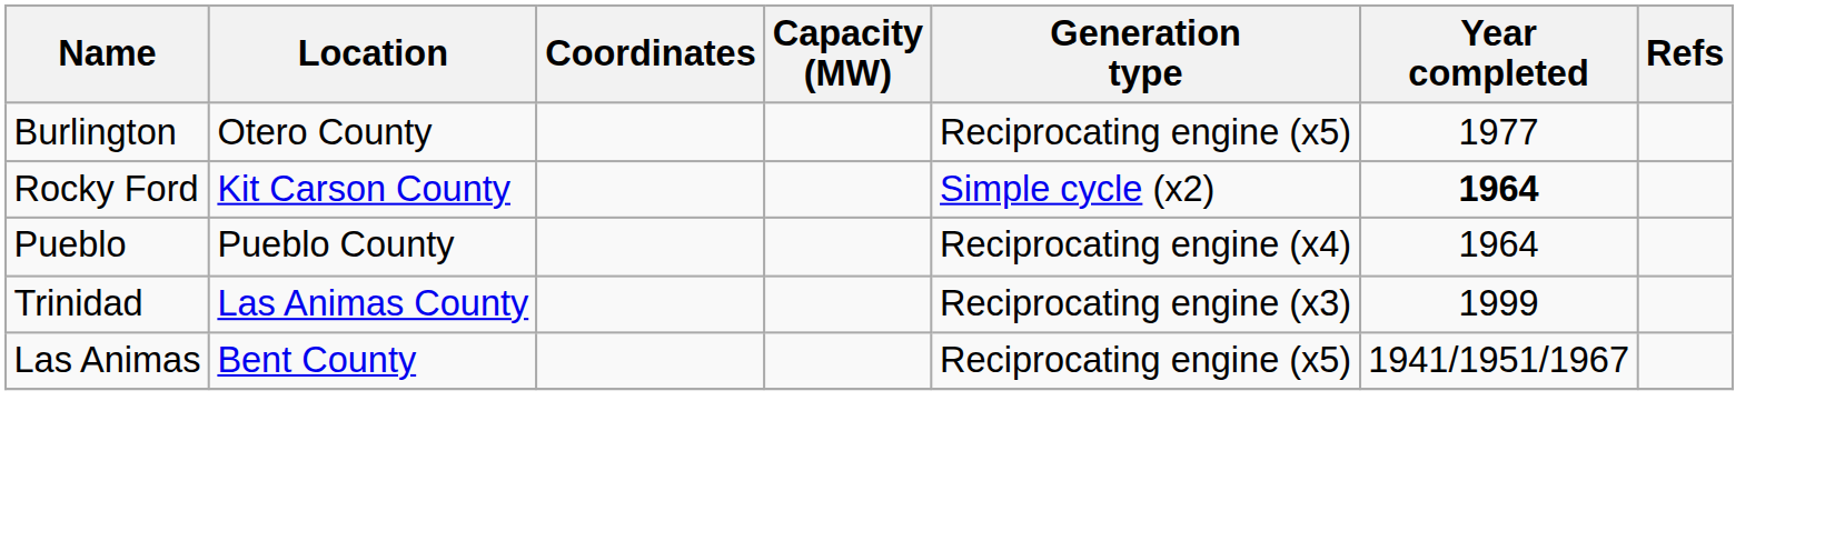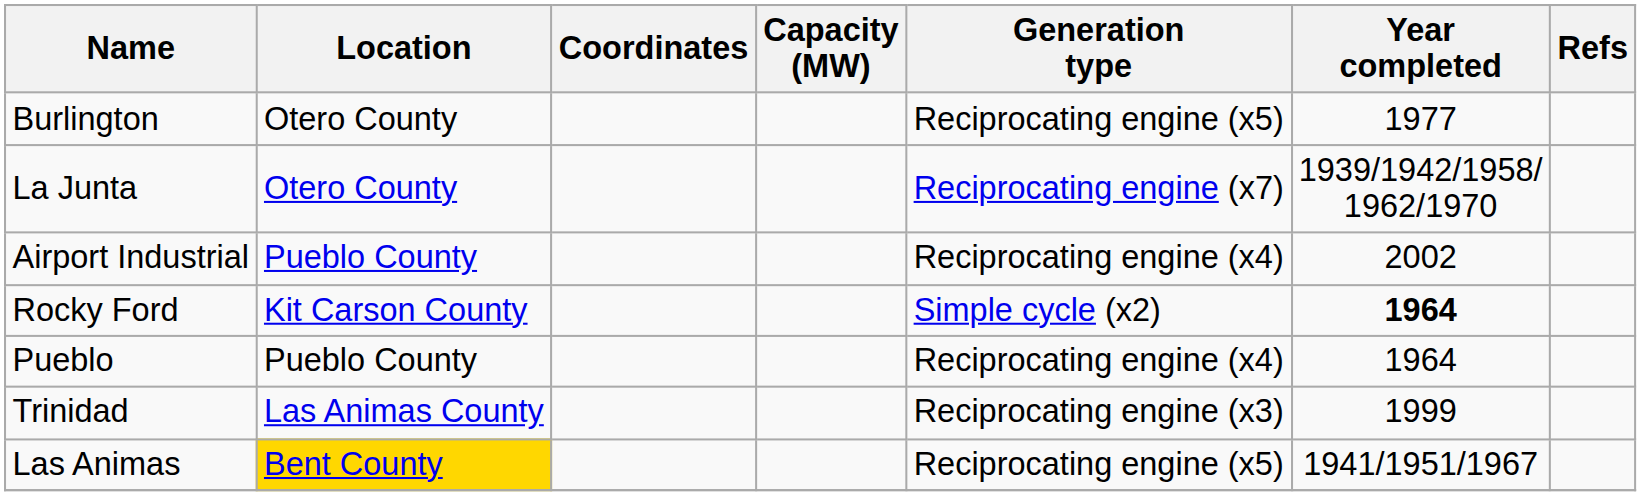+ row: La Junta | Otero County | Reciprocating engine (x7) | 1939/1942/1958/ 1962/1970
+ row: Airport Industrial | Pueblo County | Reciprocating engine (x4) | 2002
Las Animas | Location: no background -> gold background
